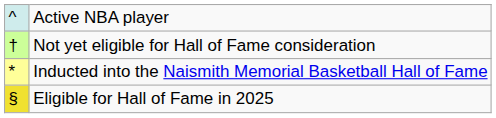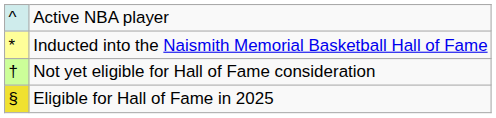rows swapped: Inducted into the Naismith Memorial Basketball Hall of Fame <-> Not yet eligible for Hall of Fame consideration
